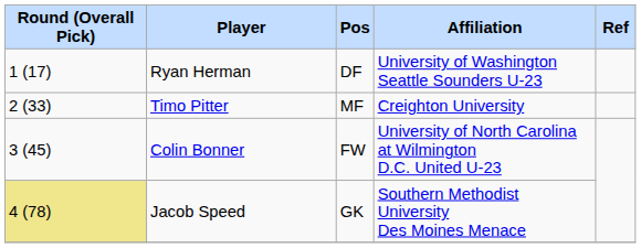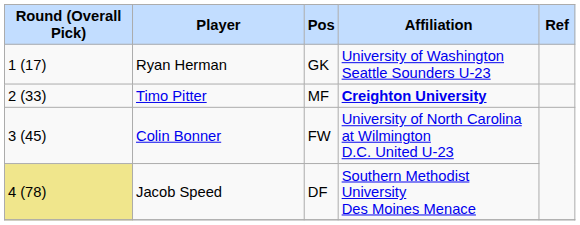Ryan Herman | Pos: DF -> GK
Timo Pitter | Affiliation: normal -> bold
Jacob Speed | Pos: GK -> DF
